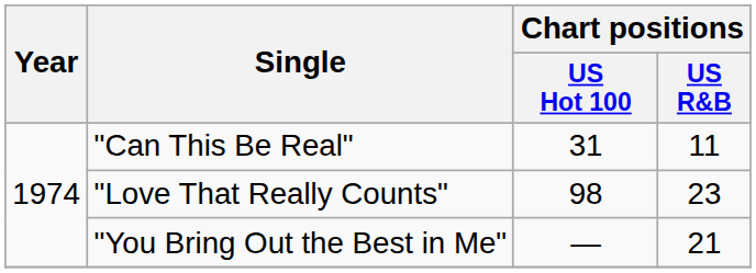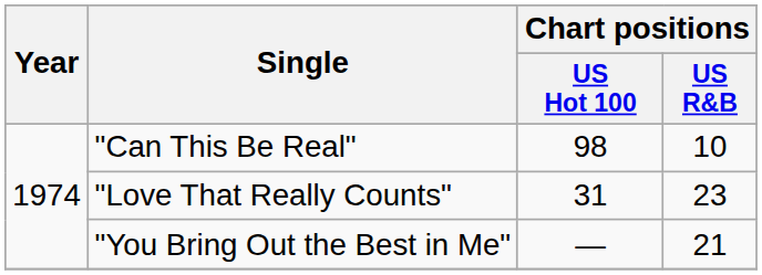"Can This Be Real" | Chart positions / US Hot 100: 31 -> 98
"Can This Be Real" | Chart positions / US R&B: 11 -> 10
"Love That Really Counts" | Chart positions / US Hot 100: 98 -> 31
